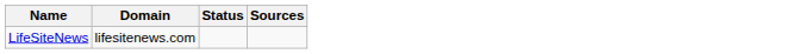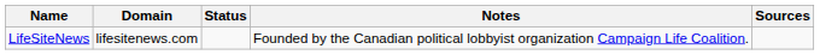+ column: Notes | Founded by the Canadian political lobbyist organization Campaign Life Coalition.
